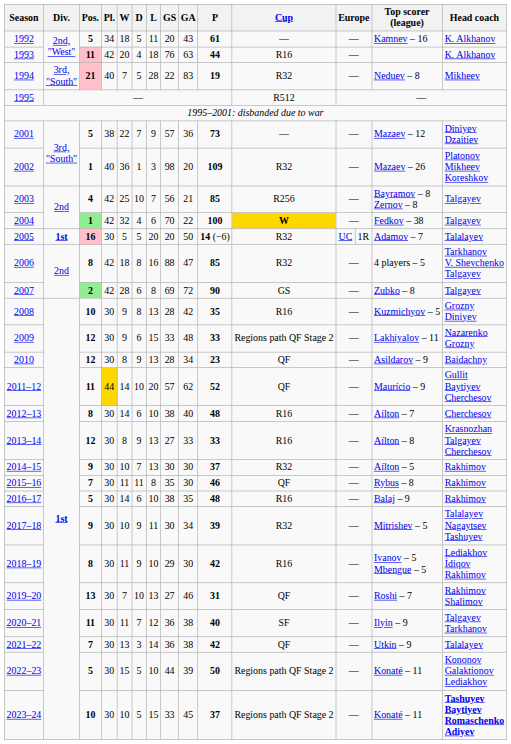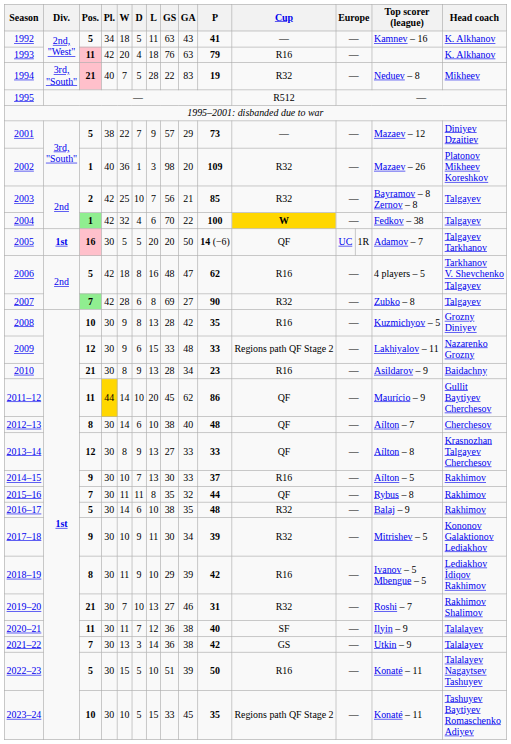1992 | GS: 20 -> 63
1992 | P: 61 -> 41
1993 | P: 44 -> 79
2001 | GA: 36 -> 29
2003 | Pos.: 4 -> 2
2003 | Cup: R256 -> R32
2005 | Cup: R32 -> QF
2005 | Head coach: Talalayev -> Talgayev Tarkhanov
2006 | Pos.: 8 -> 5
2006 | GS: 88 -> 48
2006 | P: 85 -> 62
2006 | Cup: R32 -> R16
2007 | Pos.: 2 -> 7
2007 | GA: 72 -> 27
2007 | Cup: GS -> R32
2010 | Pos.: 12 -> 21
2010 | Cup: QF -> R16
2011–12 | GS: 57 -> 45
2011–12 | P: 52 -> 86
2012–13 | Cup: R16 -> QF
2013–14 | Cup: R16 -> QF
2014–15 | GA: 30 -> 33
2014–15 | Cup: R32 -> R16
2015–16 | GA: 30 -> 32
2015–16 | P: 46 -> 44
2016–17 | Cup: R16 -> R32
2017–18 | Head coach: Talalayev Nagaytsev Tashuyev -> Kononov Galaktionov Lediakhov
2018–19 | GA: 30 -> 39
2019–20 | Pos.: 13 -> 21
2019–20 | Cup: QF -> R32
2020–21 | Head coach: Talgayev Tarkhanov -> Talalayev
2021–22 | Cup: QF -> GS
2022–23 | GS: 44 -> 51
2022–23 | Cup: Regions path QF Stage 2 -> R16
2022–23 | Head coach: Kononov Galaktionov Lediakhov -> Talalayev Nagaytsev Tashuyev
2023–24 | P: 37 -> 35
2023–24 | Head coach: bold -> normal
